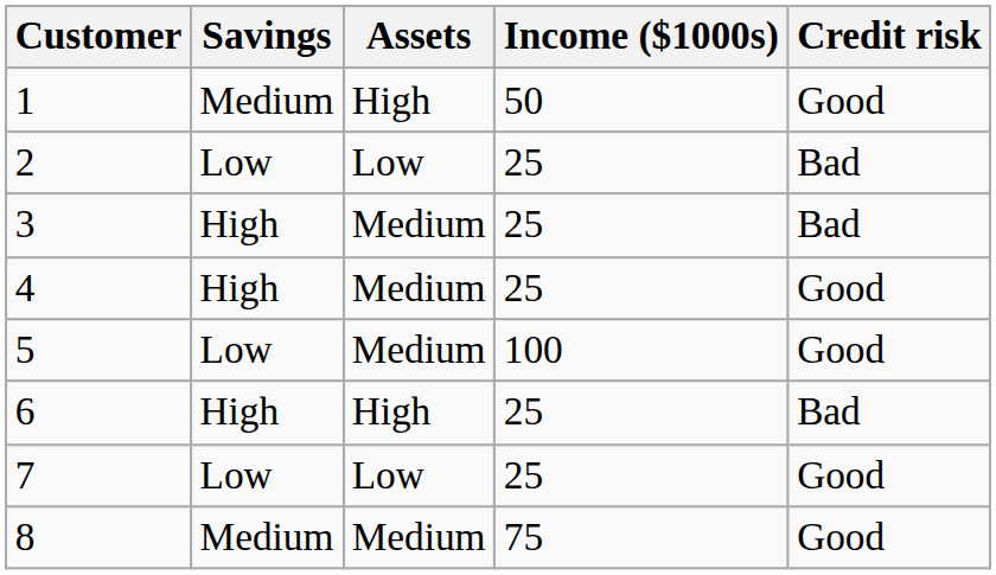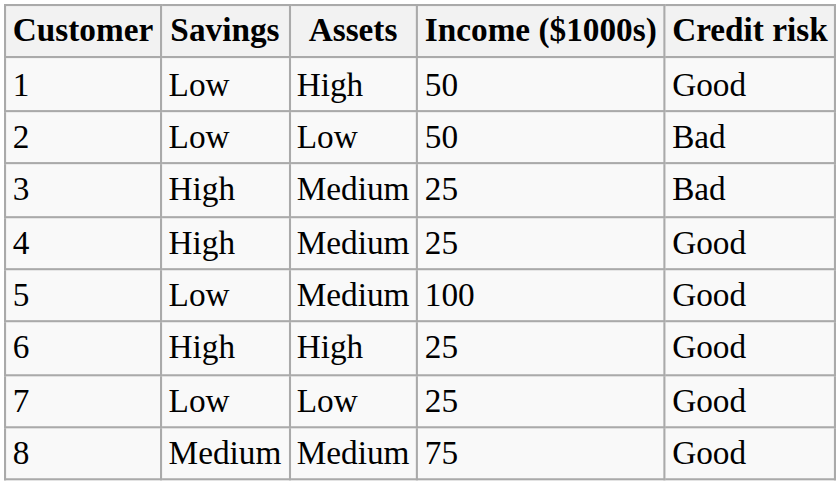1 | Savings: Medium -> Low
2 | Income ($1000s): 25 -> 50
6 | Credit risk: Bad -> Good
